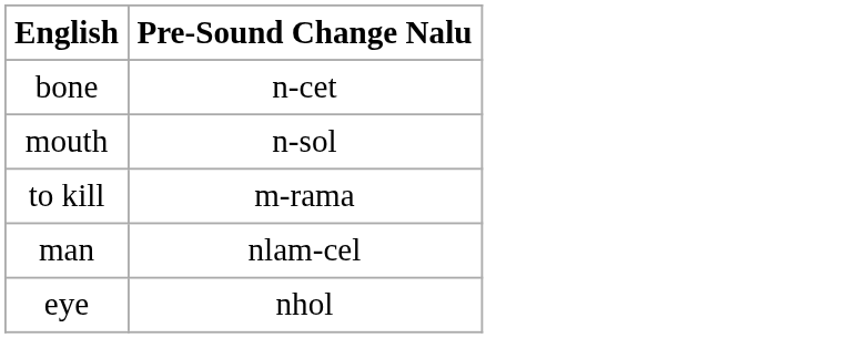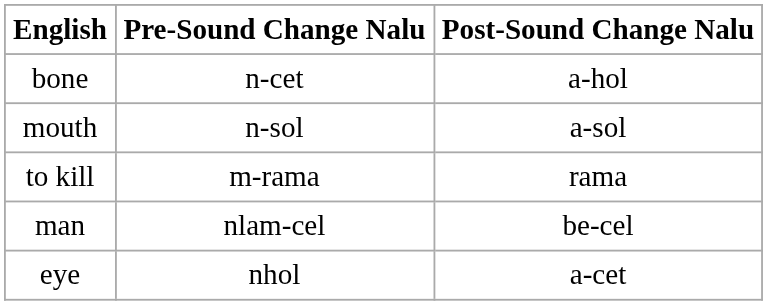+ column: Post-Sound Change Nalu | a-hol | a-sol | rama | be-cel | a-cet
